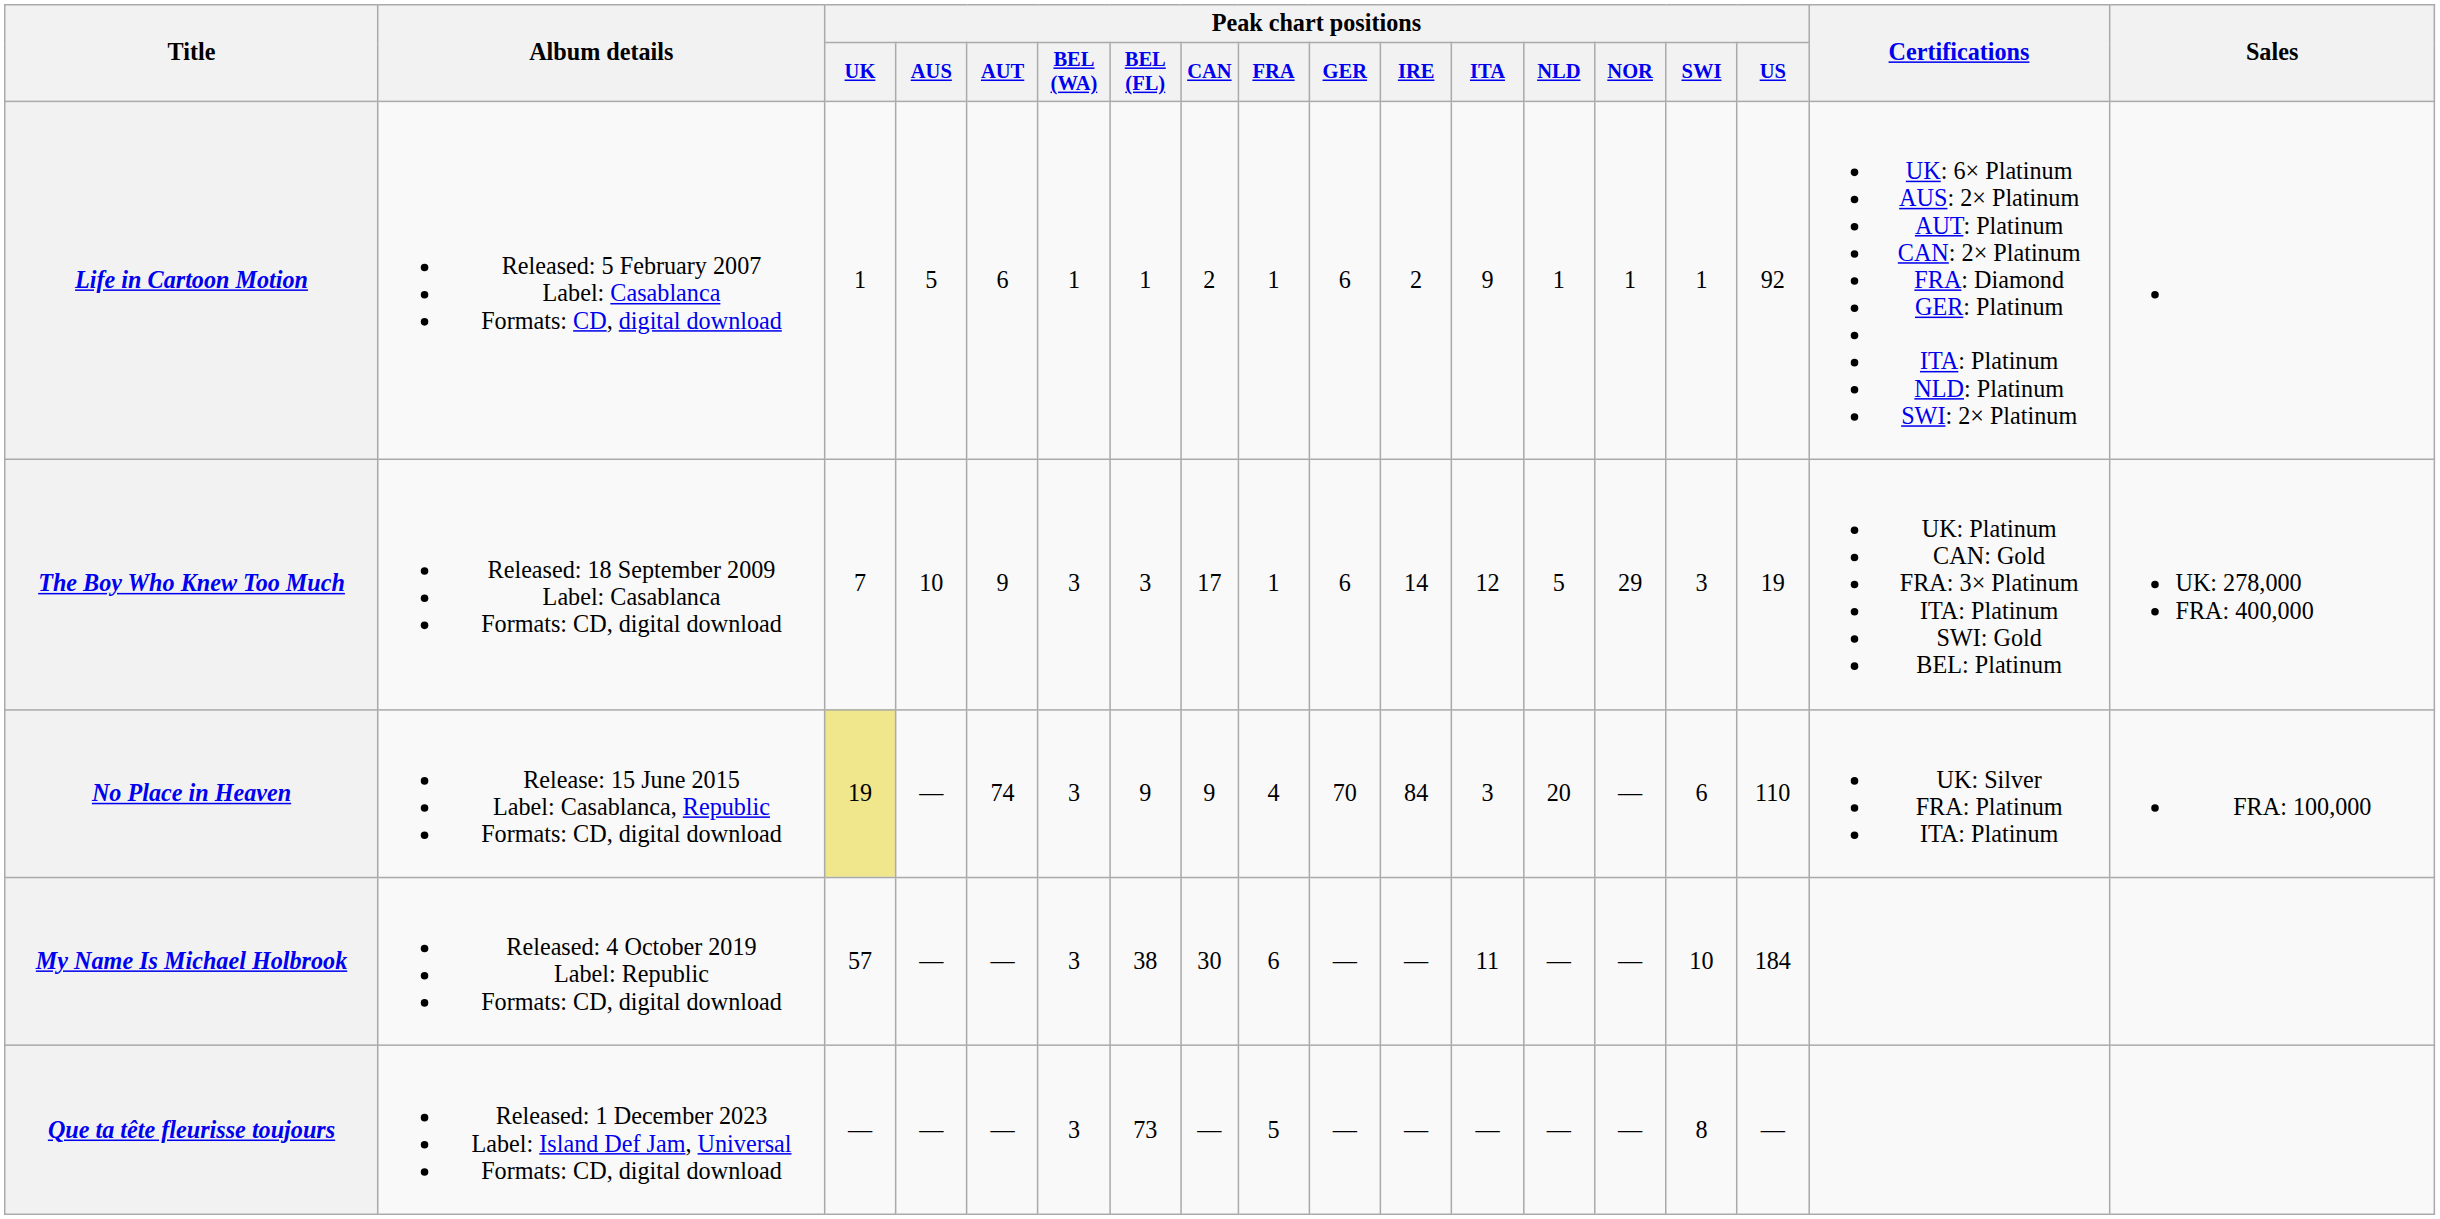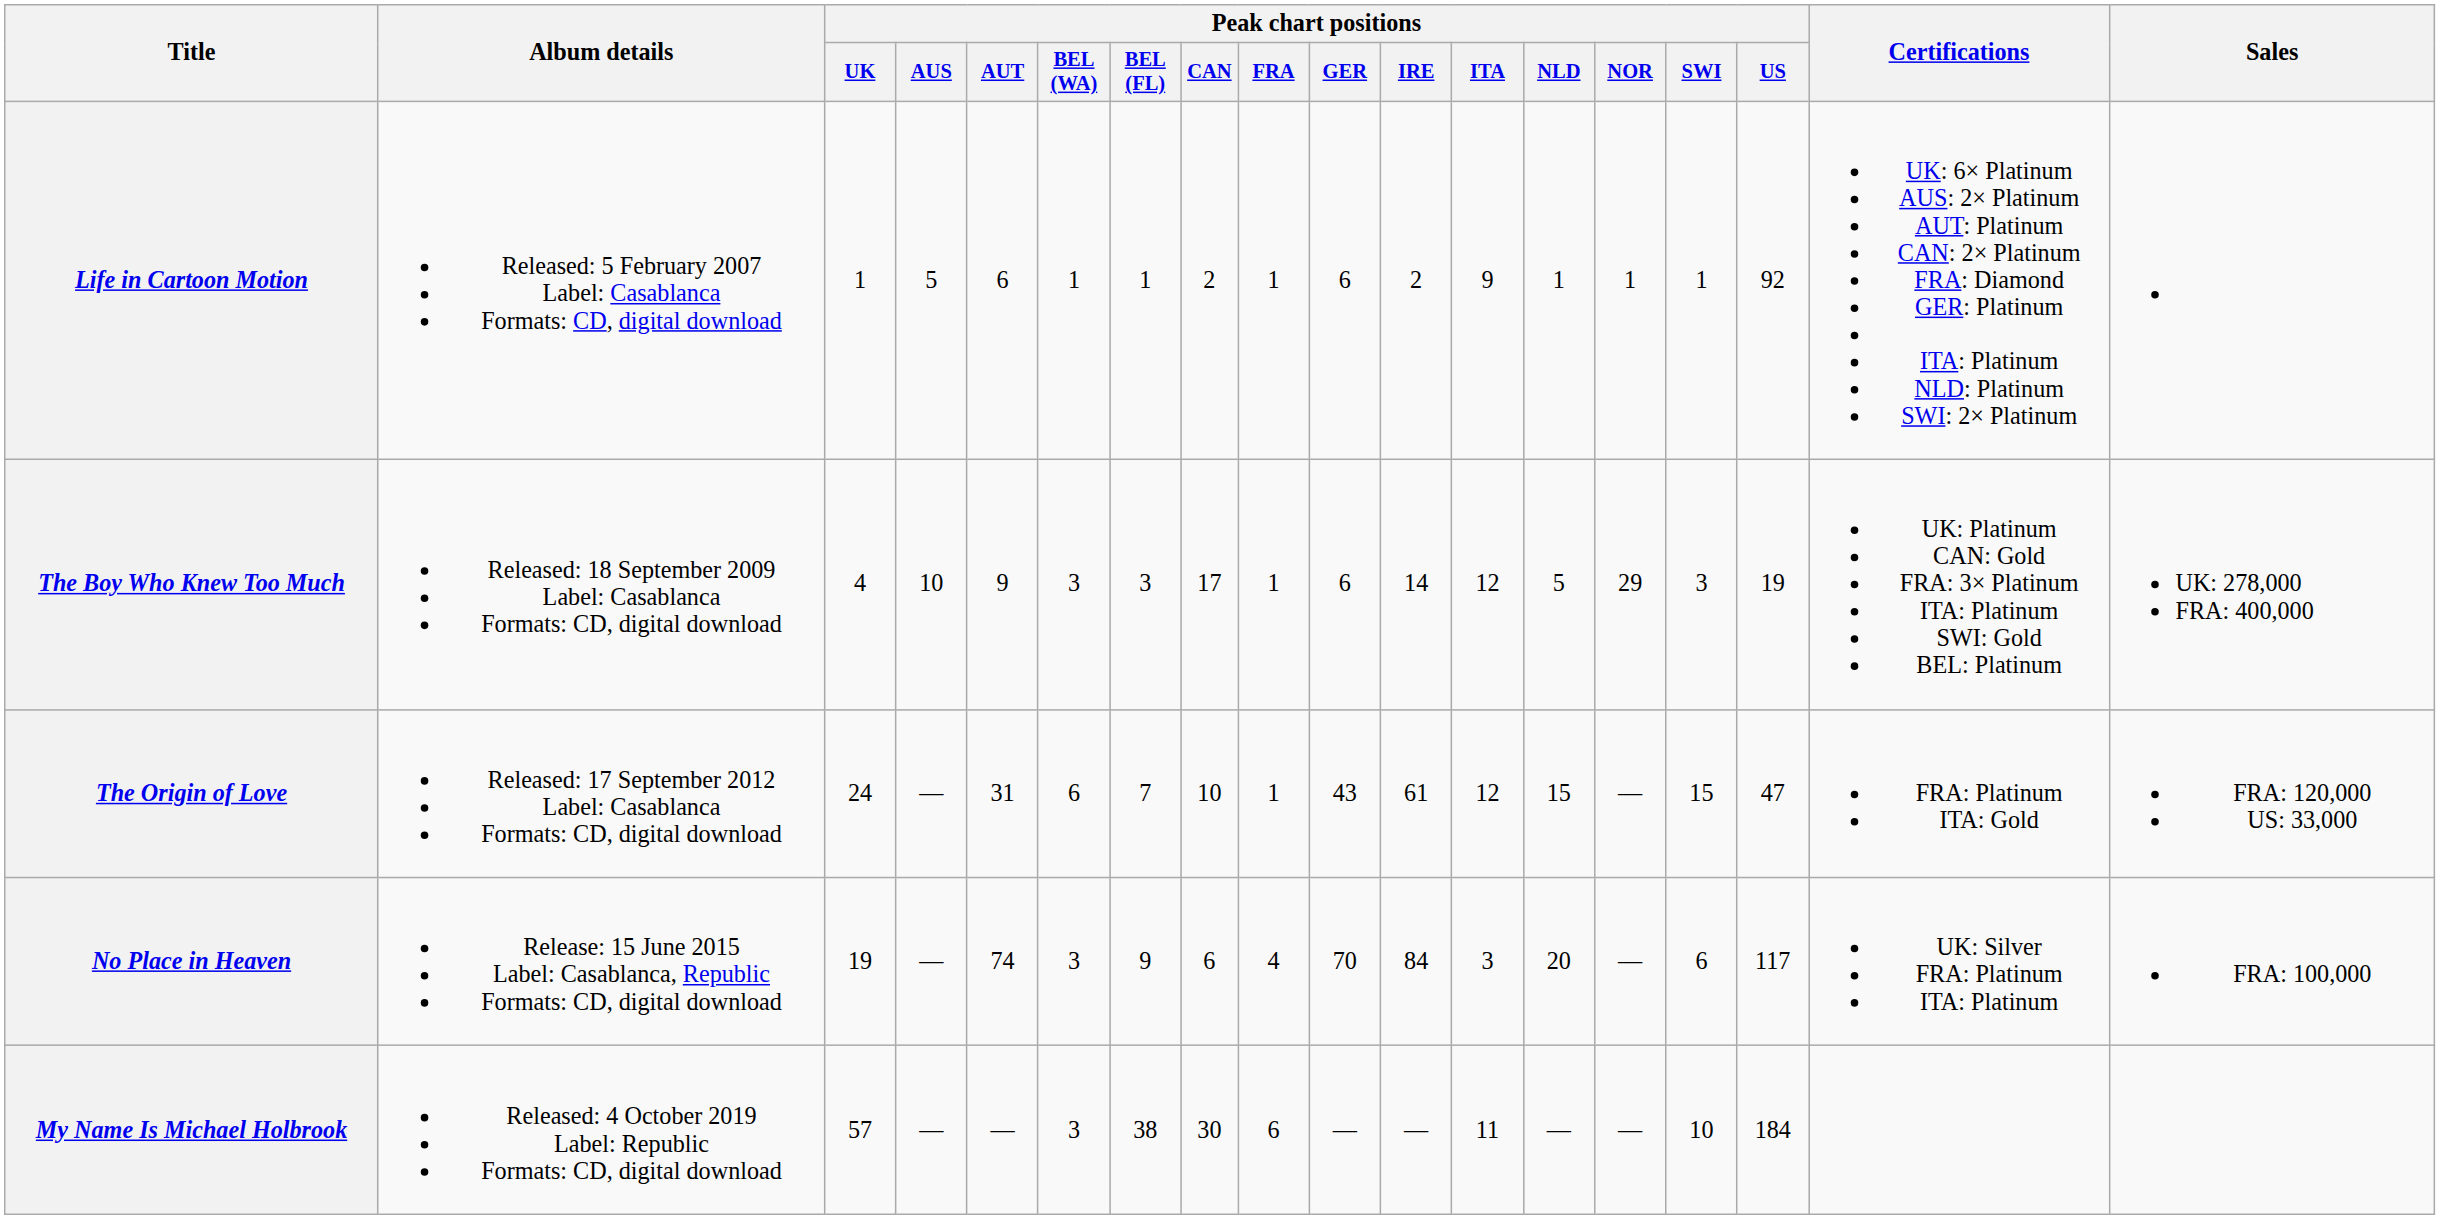The Boy Who Knew Too Much | Peak chart positions / UK: 7 -> 4
+ row: The Origin of Love | Released: 17 September 2012 Label: Casablanca Formats: CD, digital download | 24 | — | 31 | 6 | 7 | 10 | 1 | 43 | 61 | 12 | 15 | — | 15 | 47 | FRA: Platinum ITA: Gold | FRA: 120,000 US: 33,000
No Place in Heaven | Peak chart positions / UK: khaki background -> no background
No Place in Heaven | Peak chart positions / CAN: 9 -> 6
No Place in Heaven | Peak chart positions / US: 110 -> 117
- row: Que ta tête fleurisse toujours | Released: 1 December 2023 Label: Island Def Jam, Universal Formats: CD, digital download | — | — | — | 3 | 73 | — | 5 | — | — | — | — | — | 8 | —
